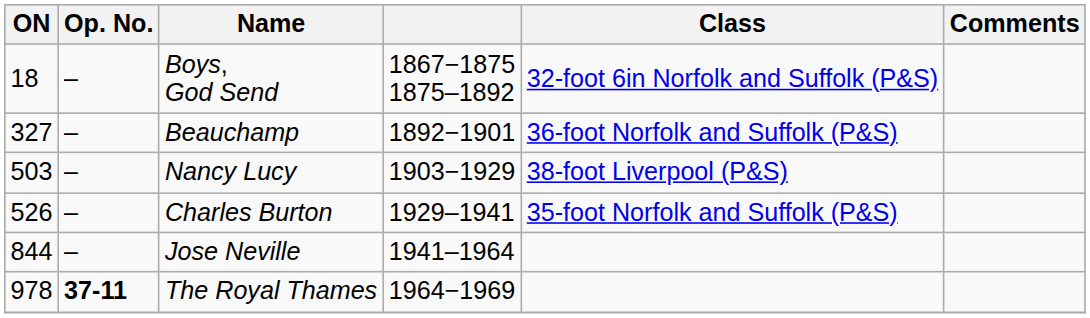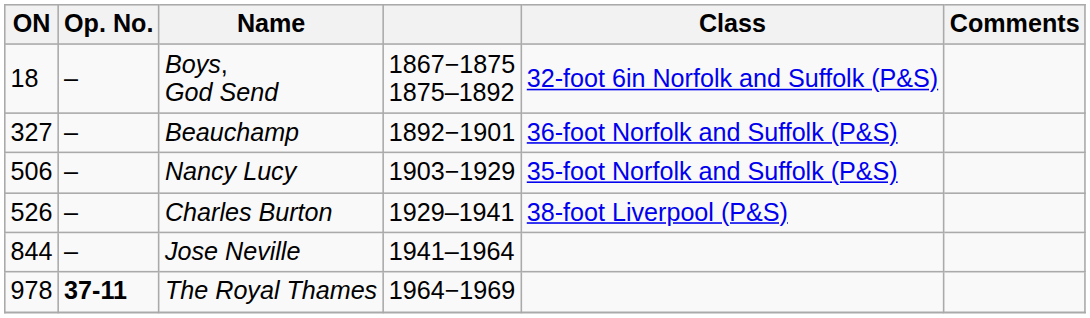Nancy Lucy | ON: 503 -> 506
Nancy Lucy | Class: 38-foot Liverpool (P&S) -> 35-foot Norfolk and Suffolk (P&S)
Charles Burton | Class: 35-foot Norfolk and Suffolk (P&S) -> 38-foot Liverpool (P&S)
